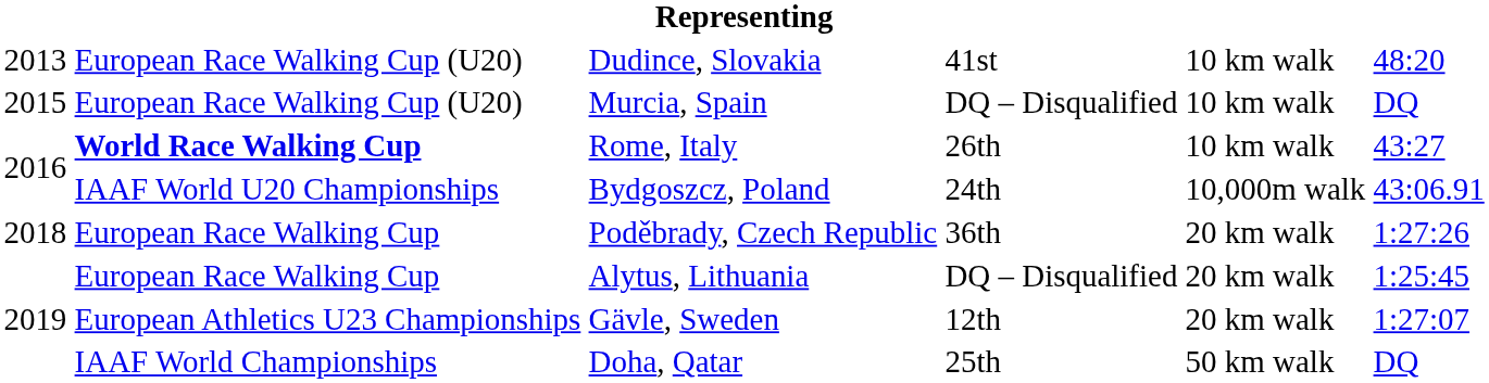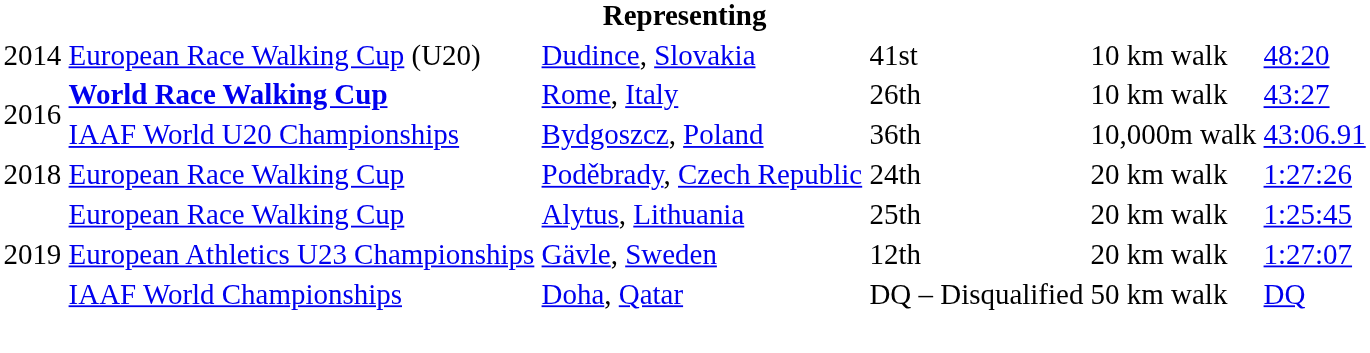Dudince, Slovakia | column 1: 2013 -> 2014
- row: 2015 | European Race Walking Cup (U20) | Murcia, Spain | DQ – Disqualified | 10 km walk | DQ
Bydgoszcz, Poland | column 4: 24th -> 36th
Poděbrady, Czech Republic | column 4: 36th -> 24th
Alytus, Lithuania | column 4: DQ – Disqualified -> 25th
Doha, Qatar | column 4: 25th -> DQ – Disqualified
